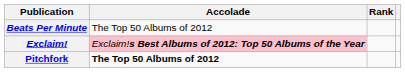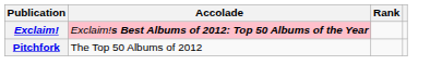- row: Beats Per Minute | The Top 50 Albums of 2012
Pitchfork | Accolade: bold -> normal
